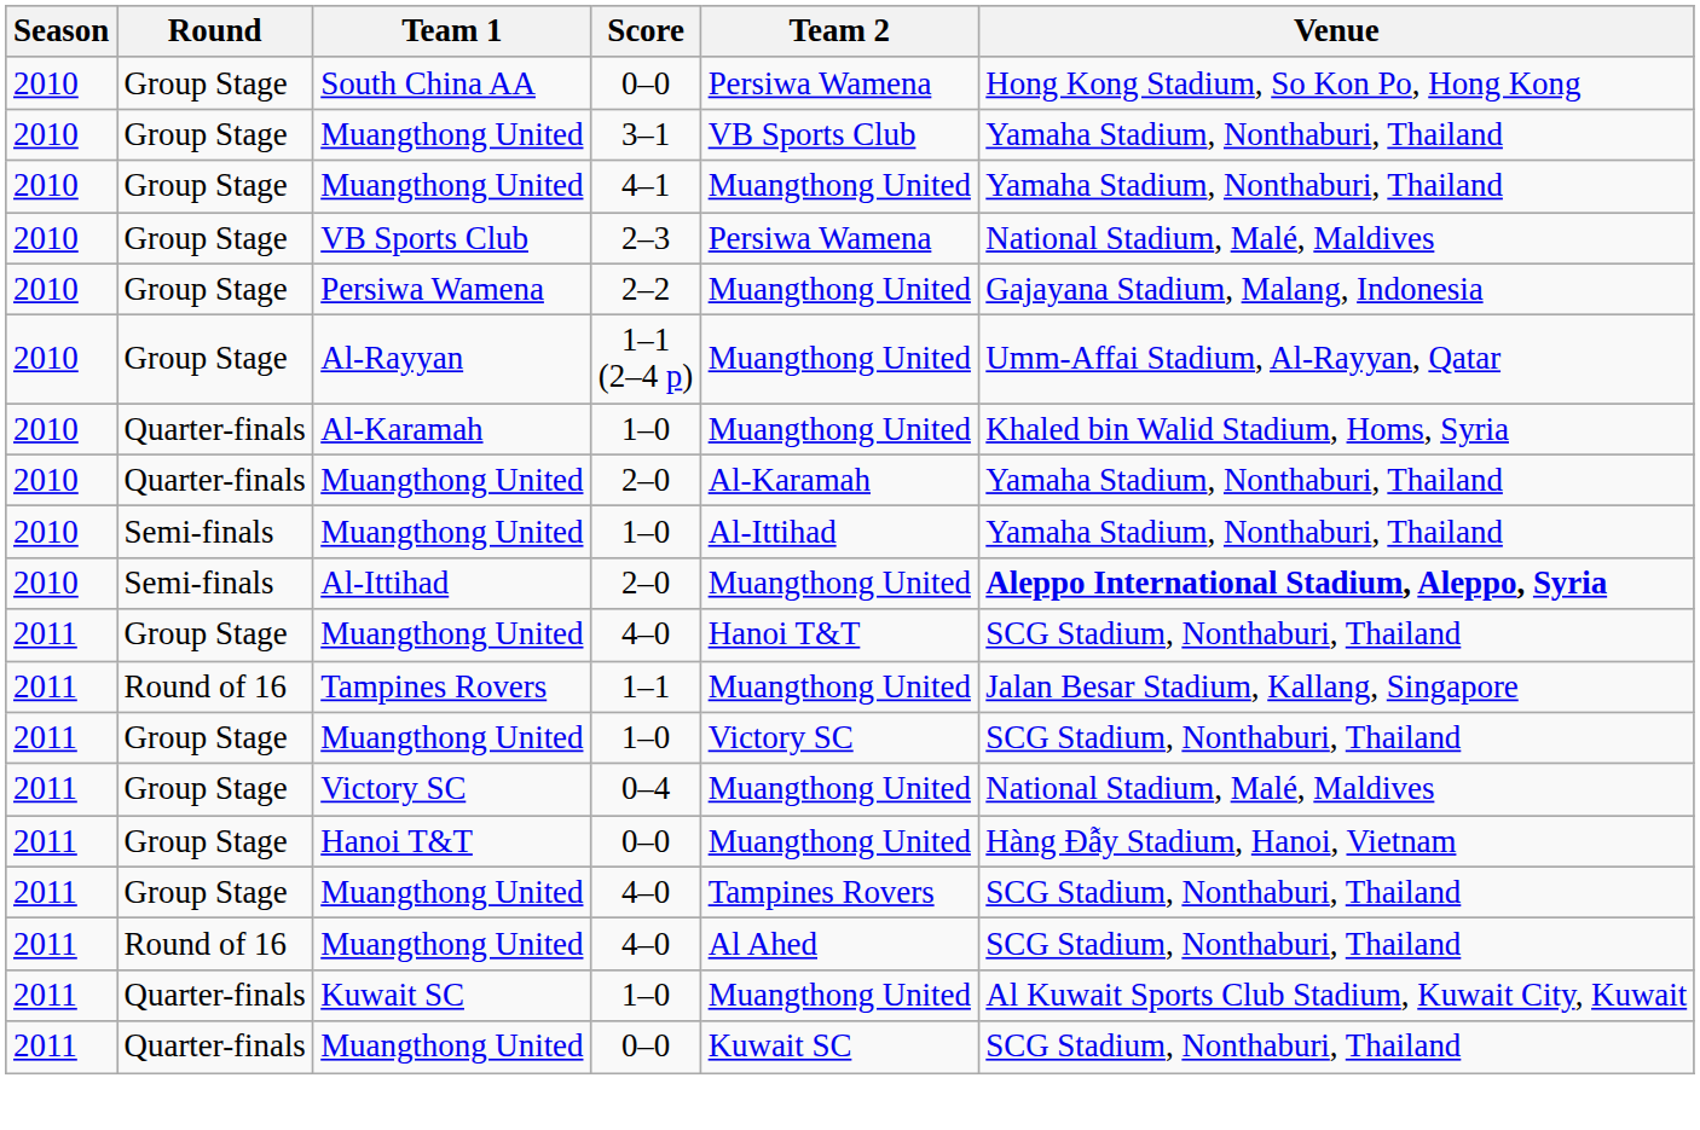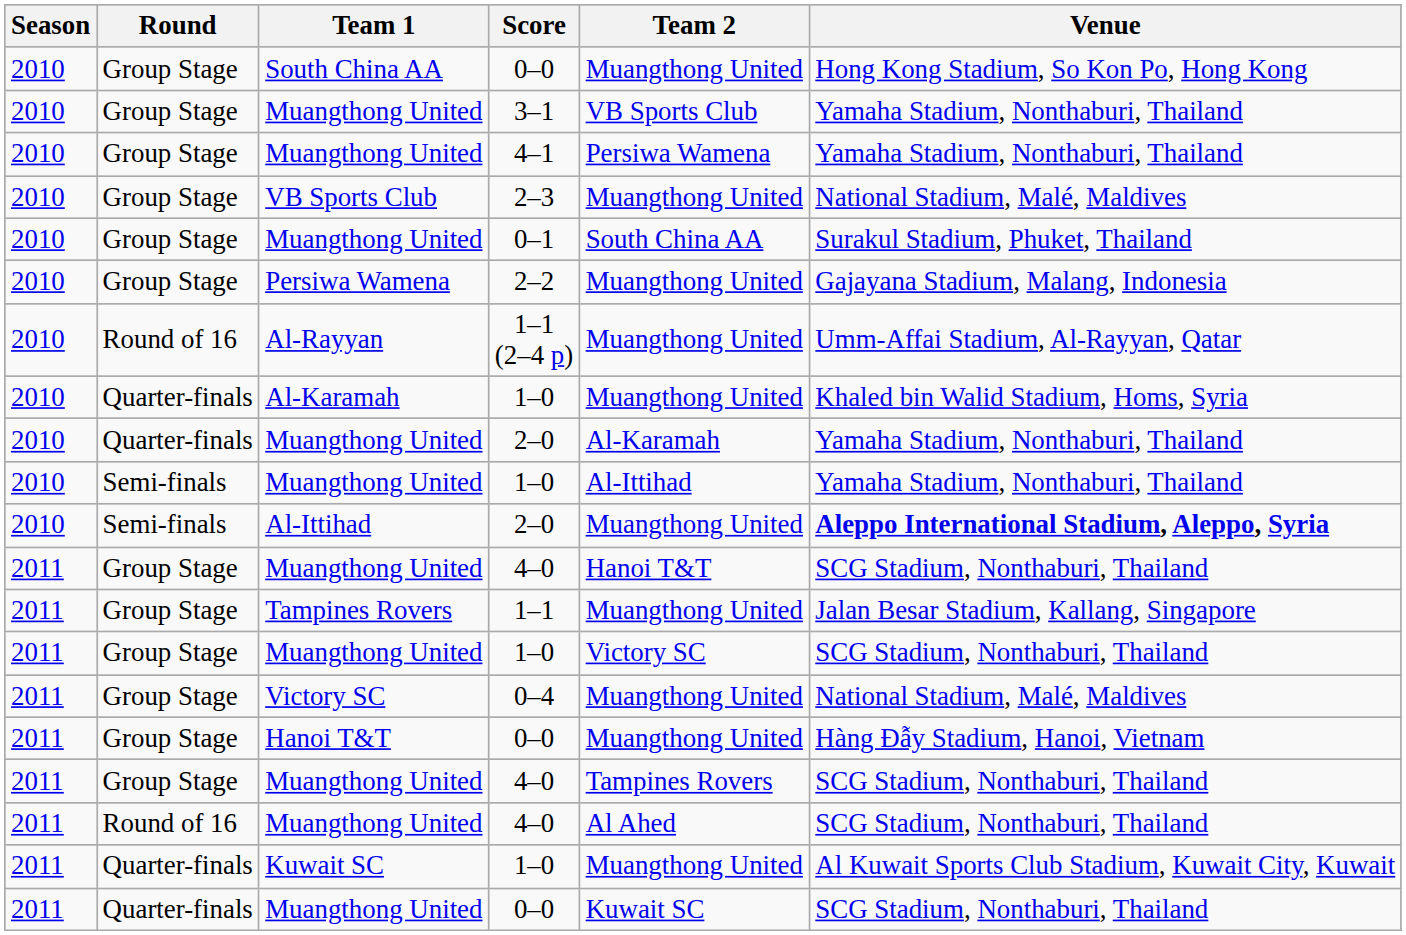South China AA / 0–0 | Team 2: Persiwa Wamena -> Muangthong United
4–1 | Team 2: Muangthong United -> Persiwa Wamena
2–3 | Team 2: Persiwa Wamena -> Muangthong United
+ row: 2010 | Group Stage | Muangthong United | 0–1 | South China AA | Surakul Stadium, Phuket, Thailand
1–1 (2–4 p) | Round: Group Stage -> Round of 16
1–1 | Round: Round of 16 -> Group Stage
